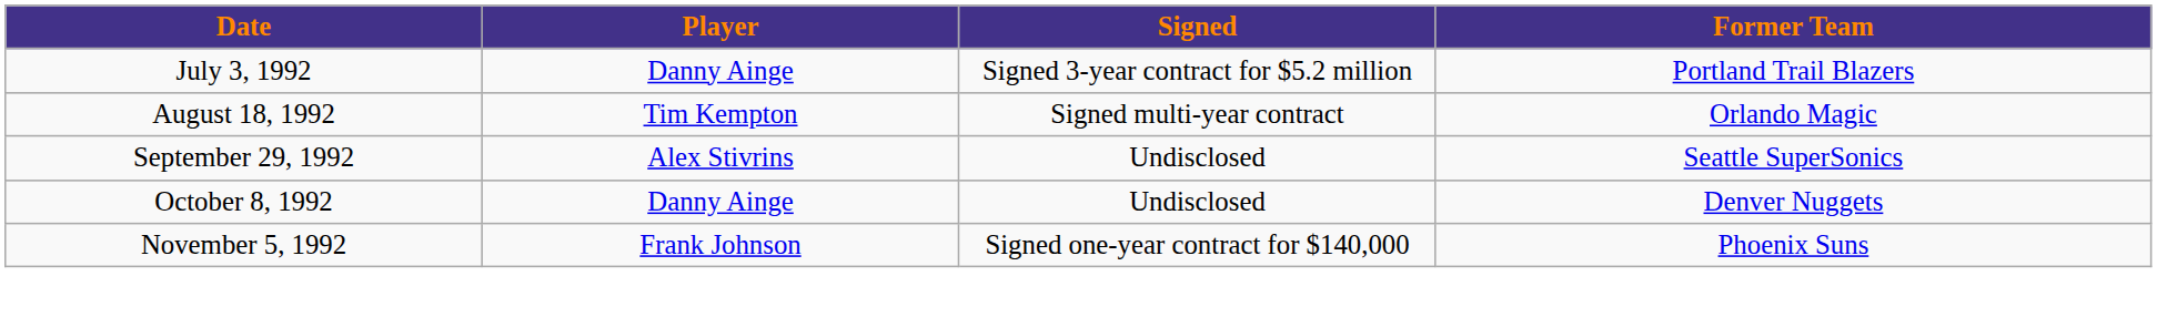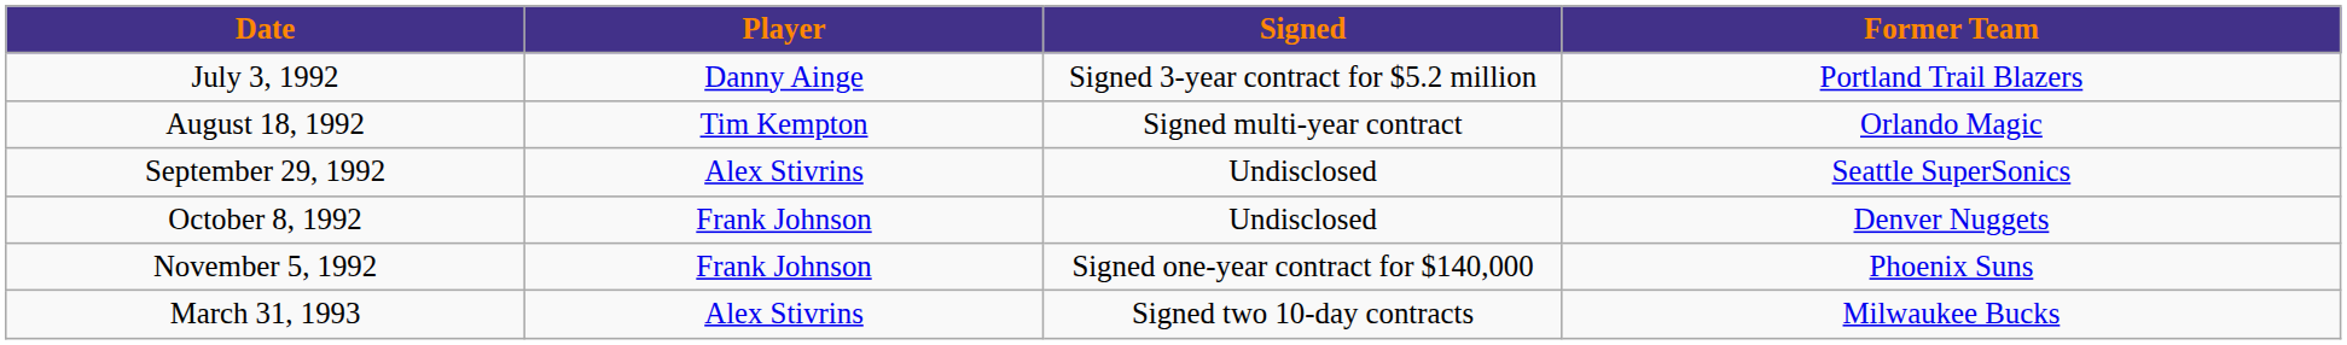October 8, 1992 | Player: Danny Ainge -> Frank Johnson
+ row: March 31, 1993 | Alex Stivrins | Signed two 10-day contracts | Milwaukee Bucks
